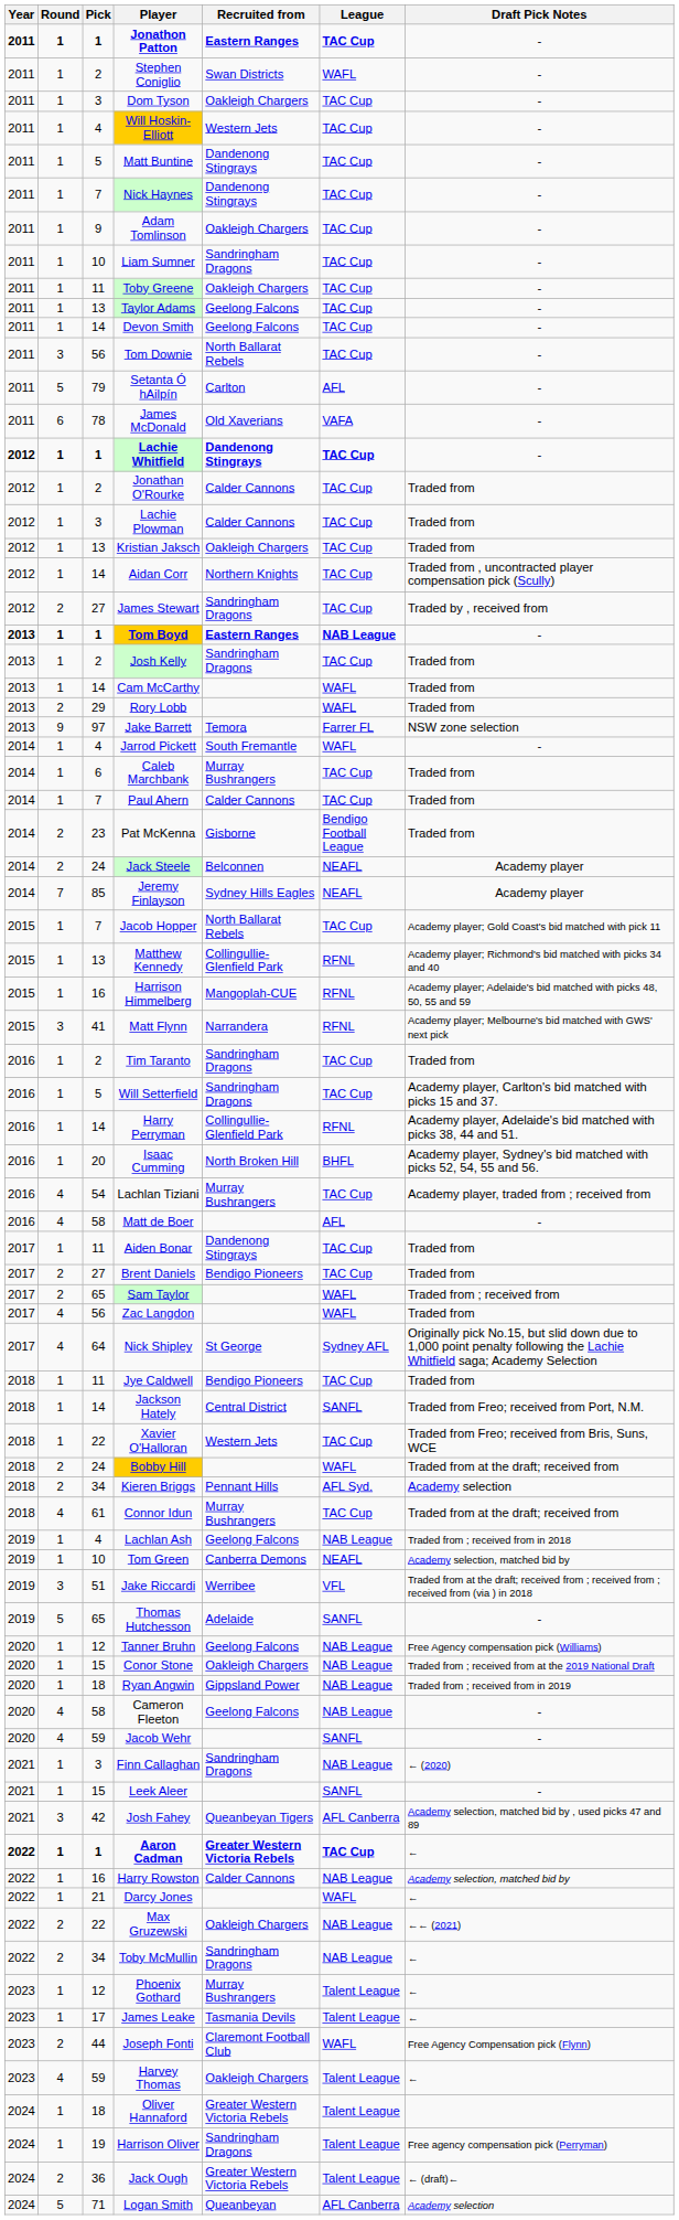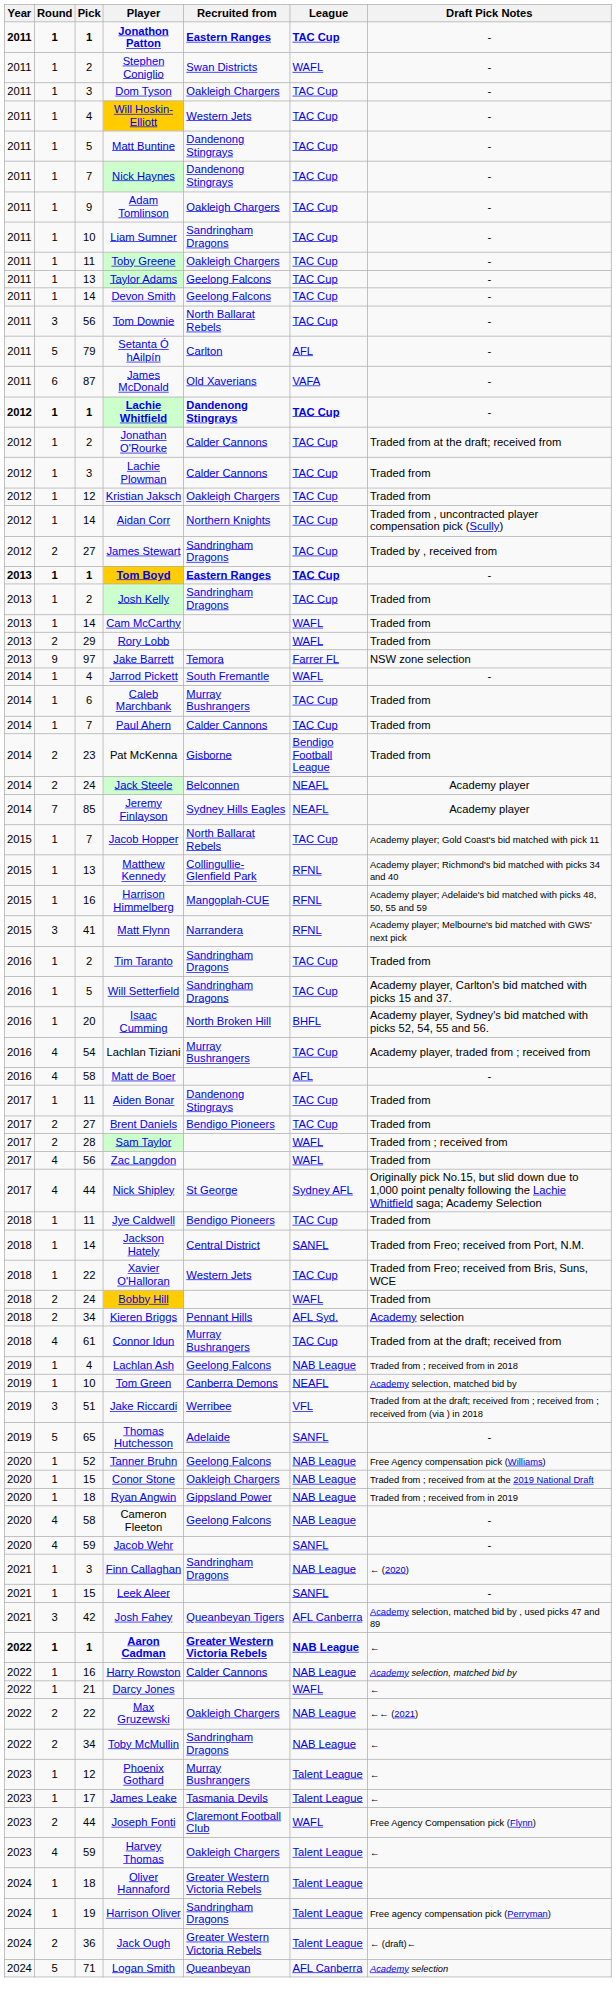James McDonald | Pick: 78 -> 87
Jonathan O'Rourke | Draft Pick Notes: Traded from -> Traded from at the draft; received from
Kristian Jaksch | Pick: 13 -> 12
Tom Boyd | League: NAB League -> TAC Cup
- row: 2016 | 1 | 14 | Harry Perryman | Collingullie-Glenfield Park | RFNL | Academy player, Adelaide's bid matched with picks 38, 44 and 51.
Sam Taylor | Pick: 65 -> 28
Nick Shipley | Pick: 64 -> 44
Bobby Hill | Draft Pick Notes: Traded from at the draft; received from -> Traded from
Tanner Bruhn | Pick: 12 -> 52
Aaron Cadman | League: TAC Cup -> NAB League
